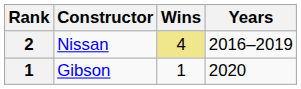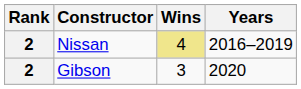Gibson | Rank: 1 -> 2
Gibson | Wins: 1 -> 3
